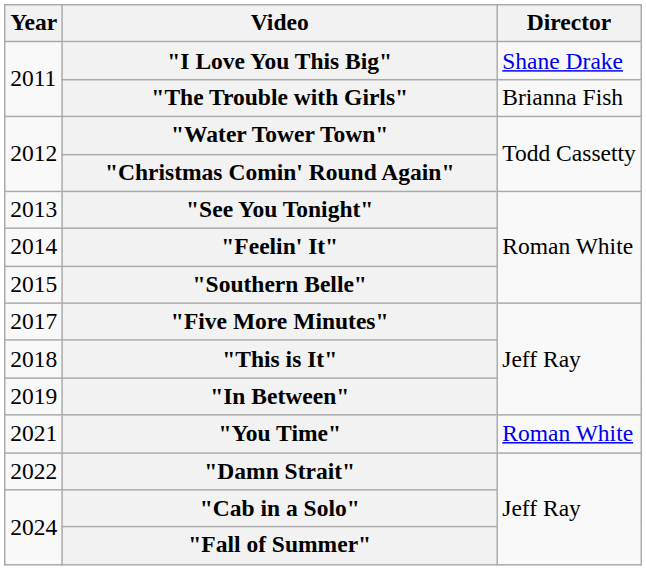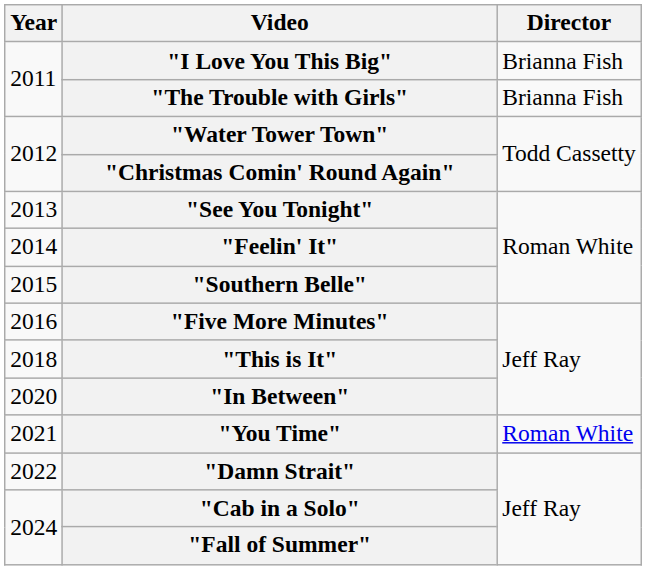"I Love You This Big" | Director: Shane Drake -> Brianna Fish
"Five More Minutes" | Year: 2017 -> 2016
"In Between" | Year: 2019 -> 2020
